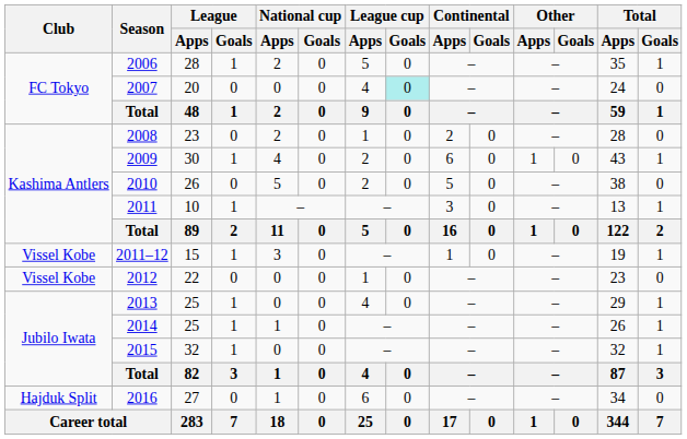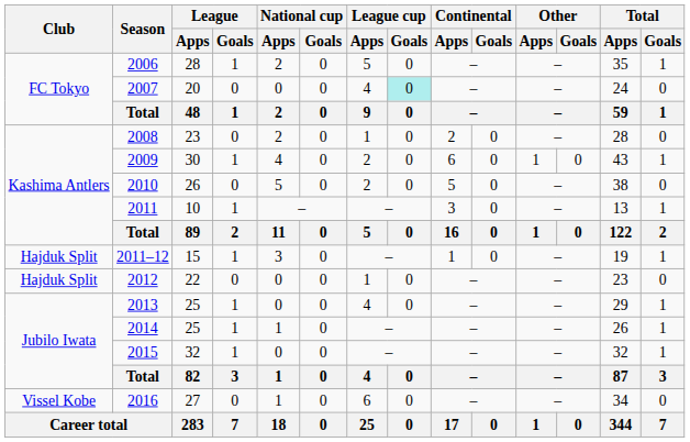2011–12 | Club: Vissel Kobe -> Hajduk Split
2012 | Club: Vissel Kobe -> Hajduk Split
2016 | Club: Hajduk Split -> Vissel Kobe
